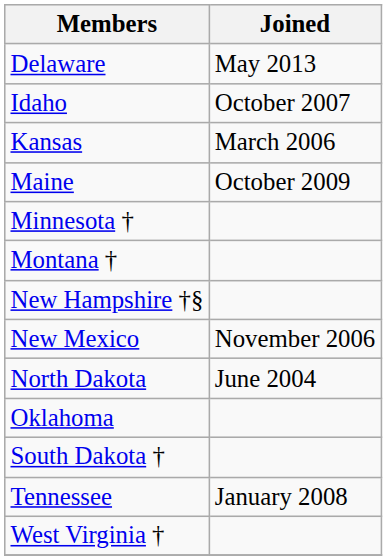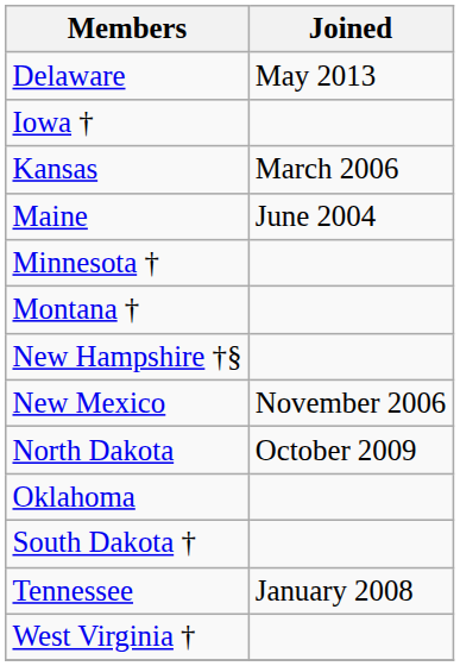- row: Idaho | October 2007
+ row: Iowa †
Maine | Joined: October 2009 -> June 2004
North Dakota | Joined: June 2004 -> October 2009
